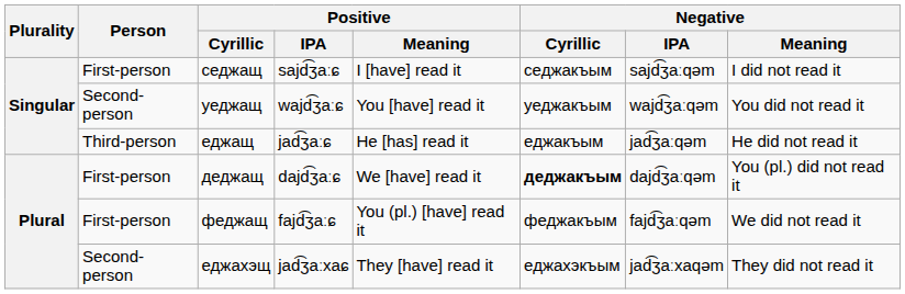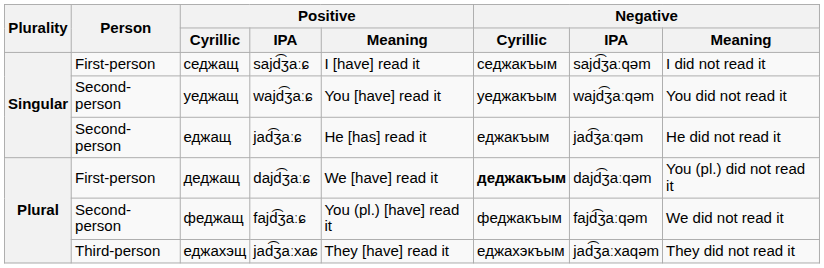еджащ | Person: Third-person -> Second-person
феджащ | Person: First-person -> Second-person
еджахэщ | Person: Second-person -> Third-person
